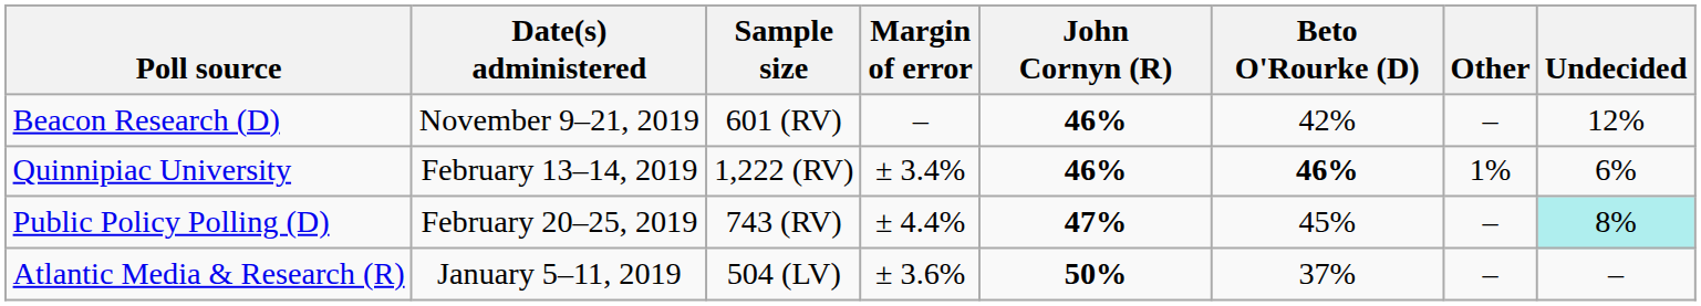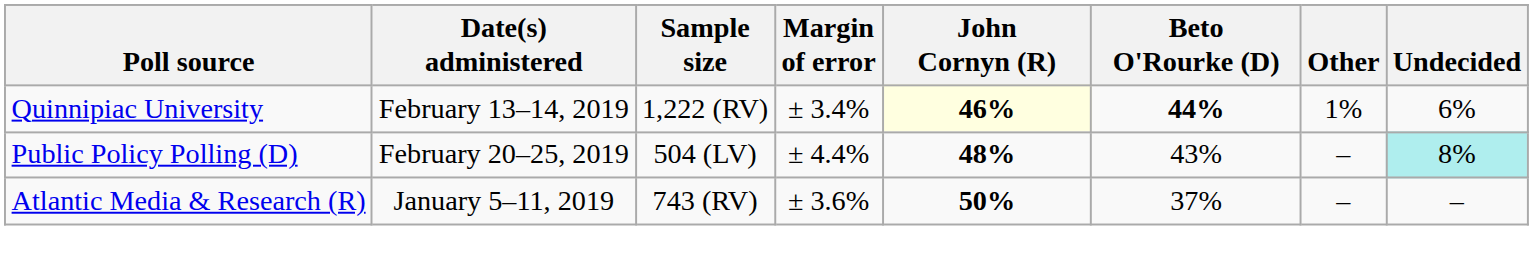- row: Beacon Research (D) | November 9–21, 2019 | 601 (RV) | – | 46% | 42% | – | 12%
Quinnipiac University | John Cornyn (R): no background -> lightyellow background
Quinnipiac University | Beto O'Rourke (D): 46% -> 44%
Public Policy Polling (D) | Sample size: 743 (RV) -> 504 (LV)
Public Policy Polling (D) | John Cornyn (R): 47% -> 48%
Public Policy Polling (D) | Beto O'Rourke (D): 45% -> 43%
Atlantic Media & Research (R) | Sample size: 504 (LV) -> 743 (RV)
